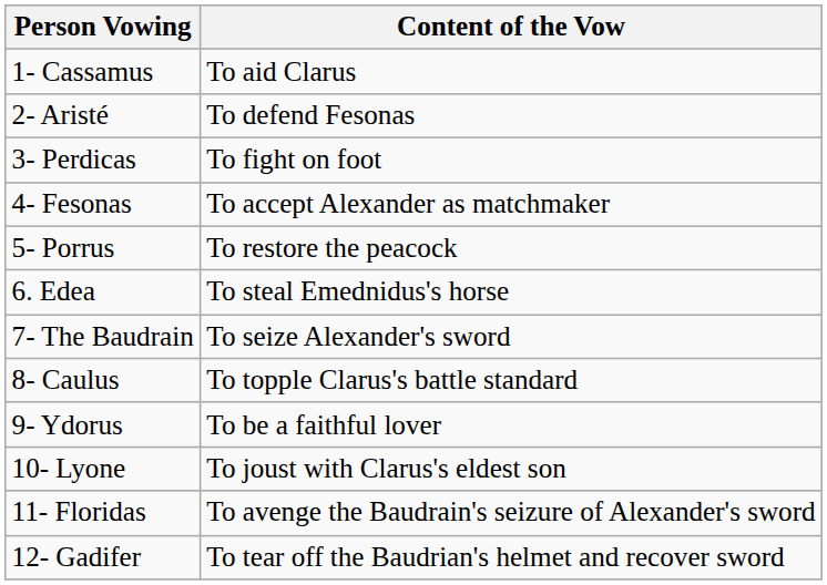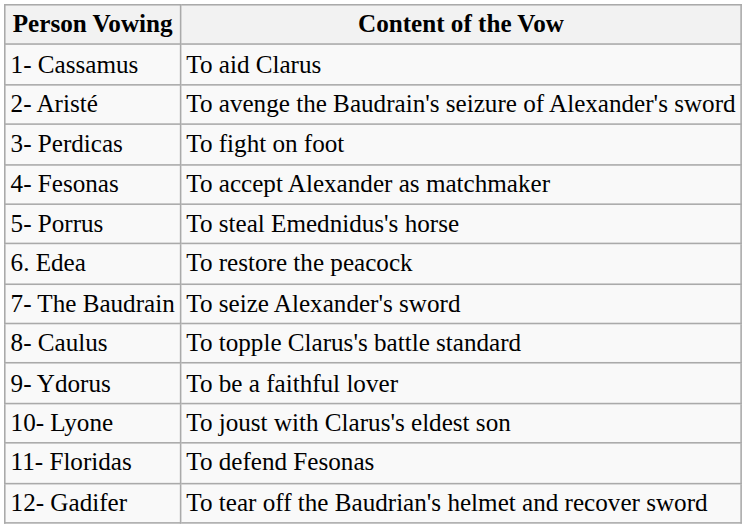2- Aristé | Content of the Vow: To defend Fesonas -> To avenge the Baudrain's seizure of Alexander's sword
5- Porrus | Content of the Vow: To restore the peacock -> To steal Emednidus's horse
6. Edea | Content of the Vow: To steal Emednidus's horse -> To restore the peacock
11- Floridas | Content of the Vow: To avenge the Baudrain's seizure of Alexander's sword -> To defend Fesonas
